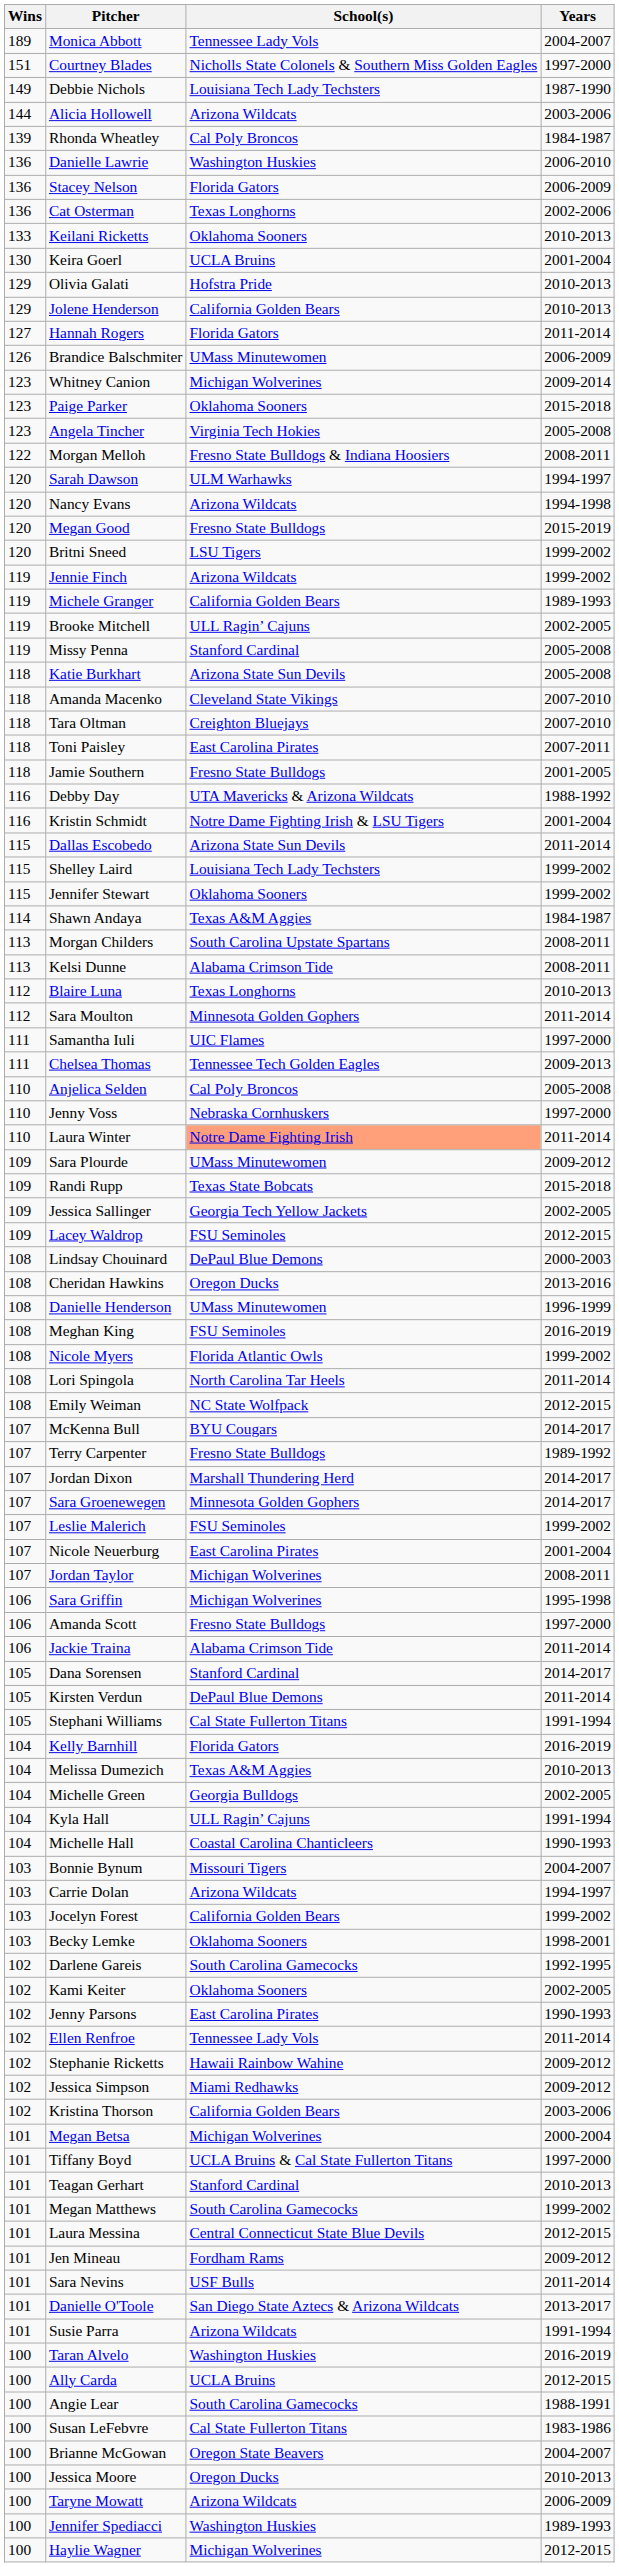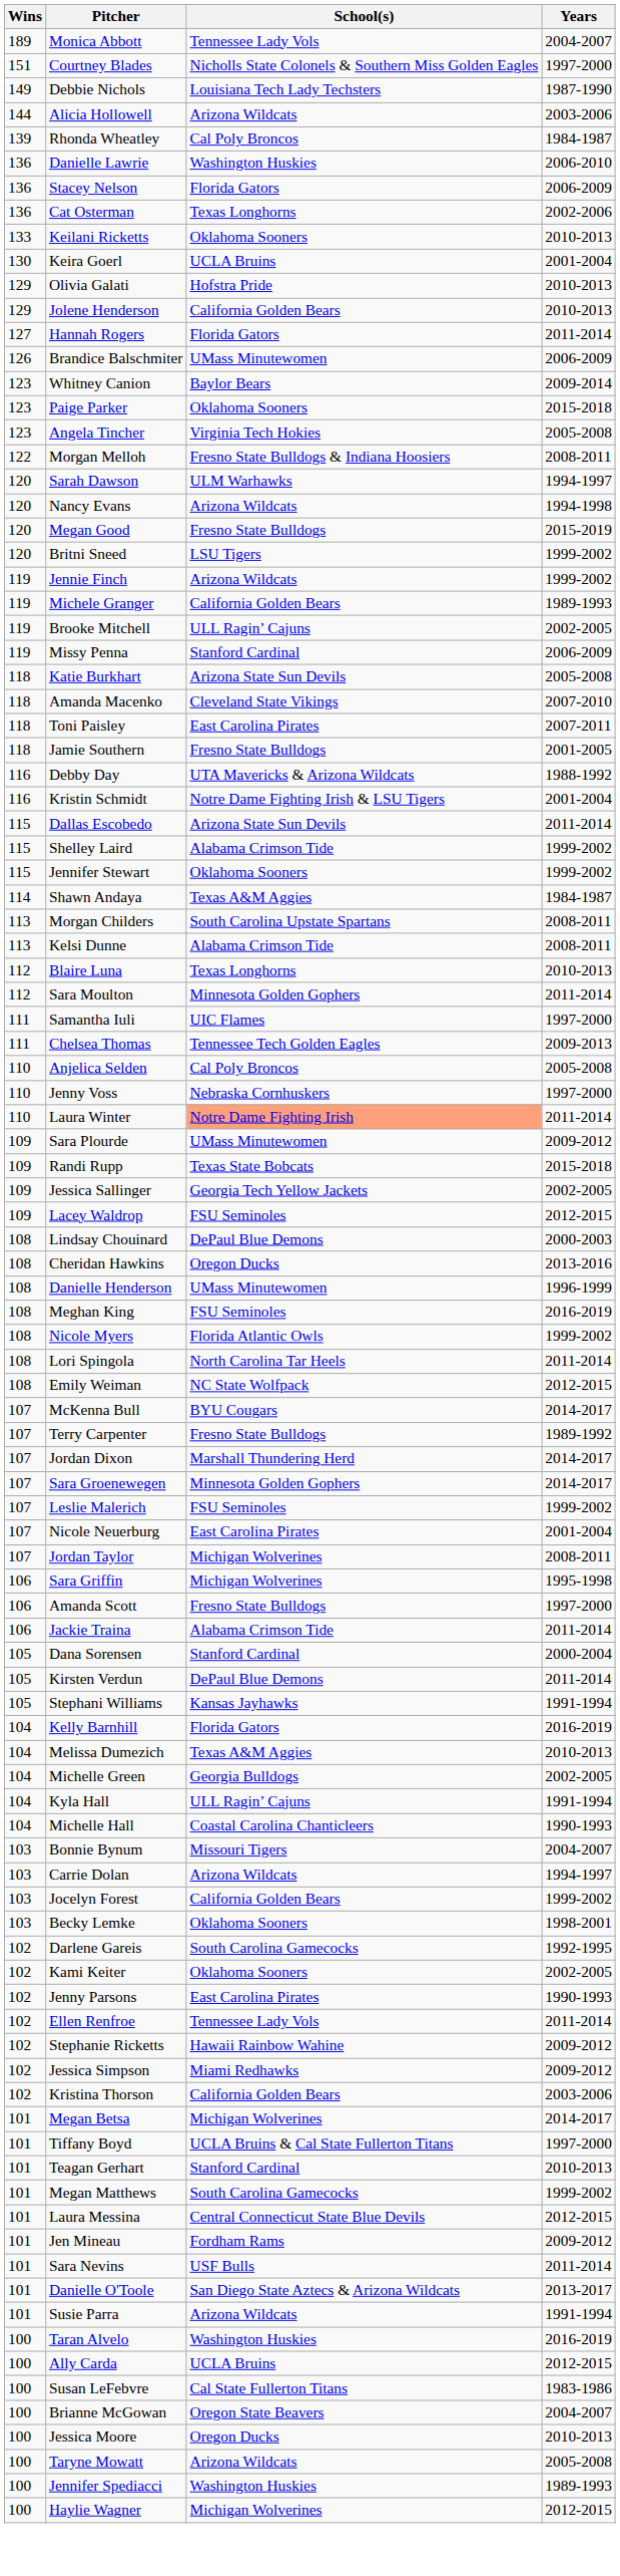Whitney Canion | School(s): Michigan Wolverines -> Baylor Bears
Missy Penna | Years: 2005-2008 -> 2006-2009
- row: 118 | Tara Oltman | Creighton Bluejays | 2007-2010
Shelley Laird | School(s): Louisiana Tech Lady Techsters -> Alabama Crimson Tide
Dana Sorensen | Years: 2014-2017 -> 2000-2004
Stephani Williams | School(s): Cal State Fullerton Titans -> Kansas Jayhawks
Megan Betsa | Years: 2000-2004 -> 2014-2017
- row: 100 | Angie Lear | South Carolina Gamecocks | 1988-1991
Taryne Mowatt | Years: 2006-2009 -> 2005-2008
